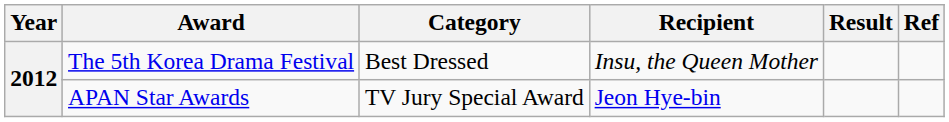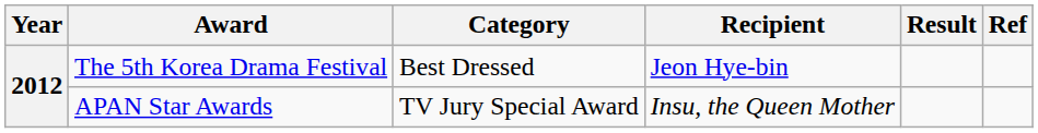The 5th Korea Drama Festival | Recipient: Insu, the Queen Mother -> Jeon Hye-bin
APAN Star Awards | Recipient: Jeon Hye-bin -> Insu, the Queen Mother
